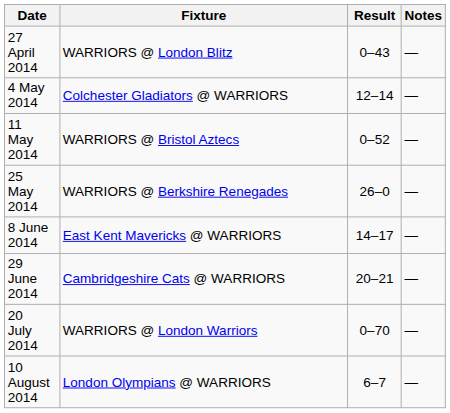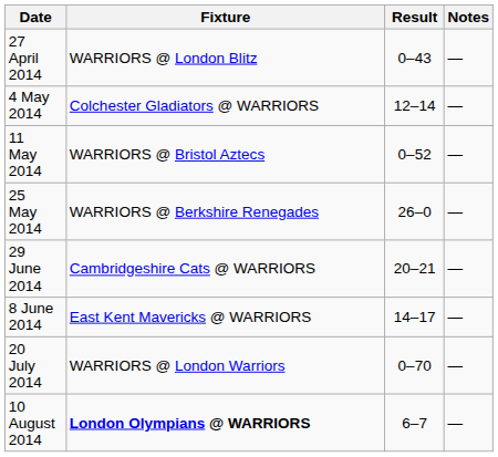rows swapped: 8 June 2014 <-> 29 June 2014
10 August 2014 | Fixture: normal -> bold
